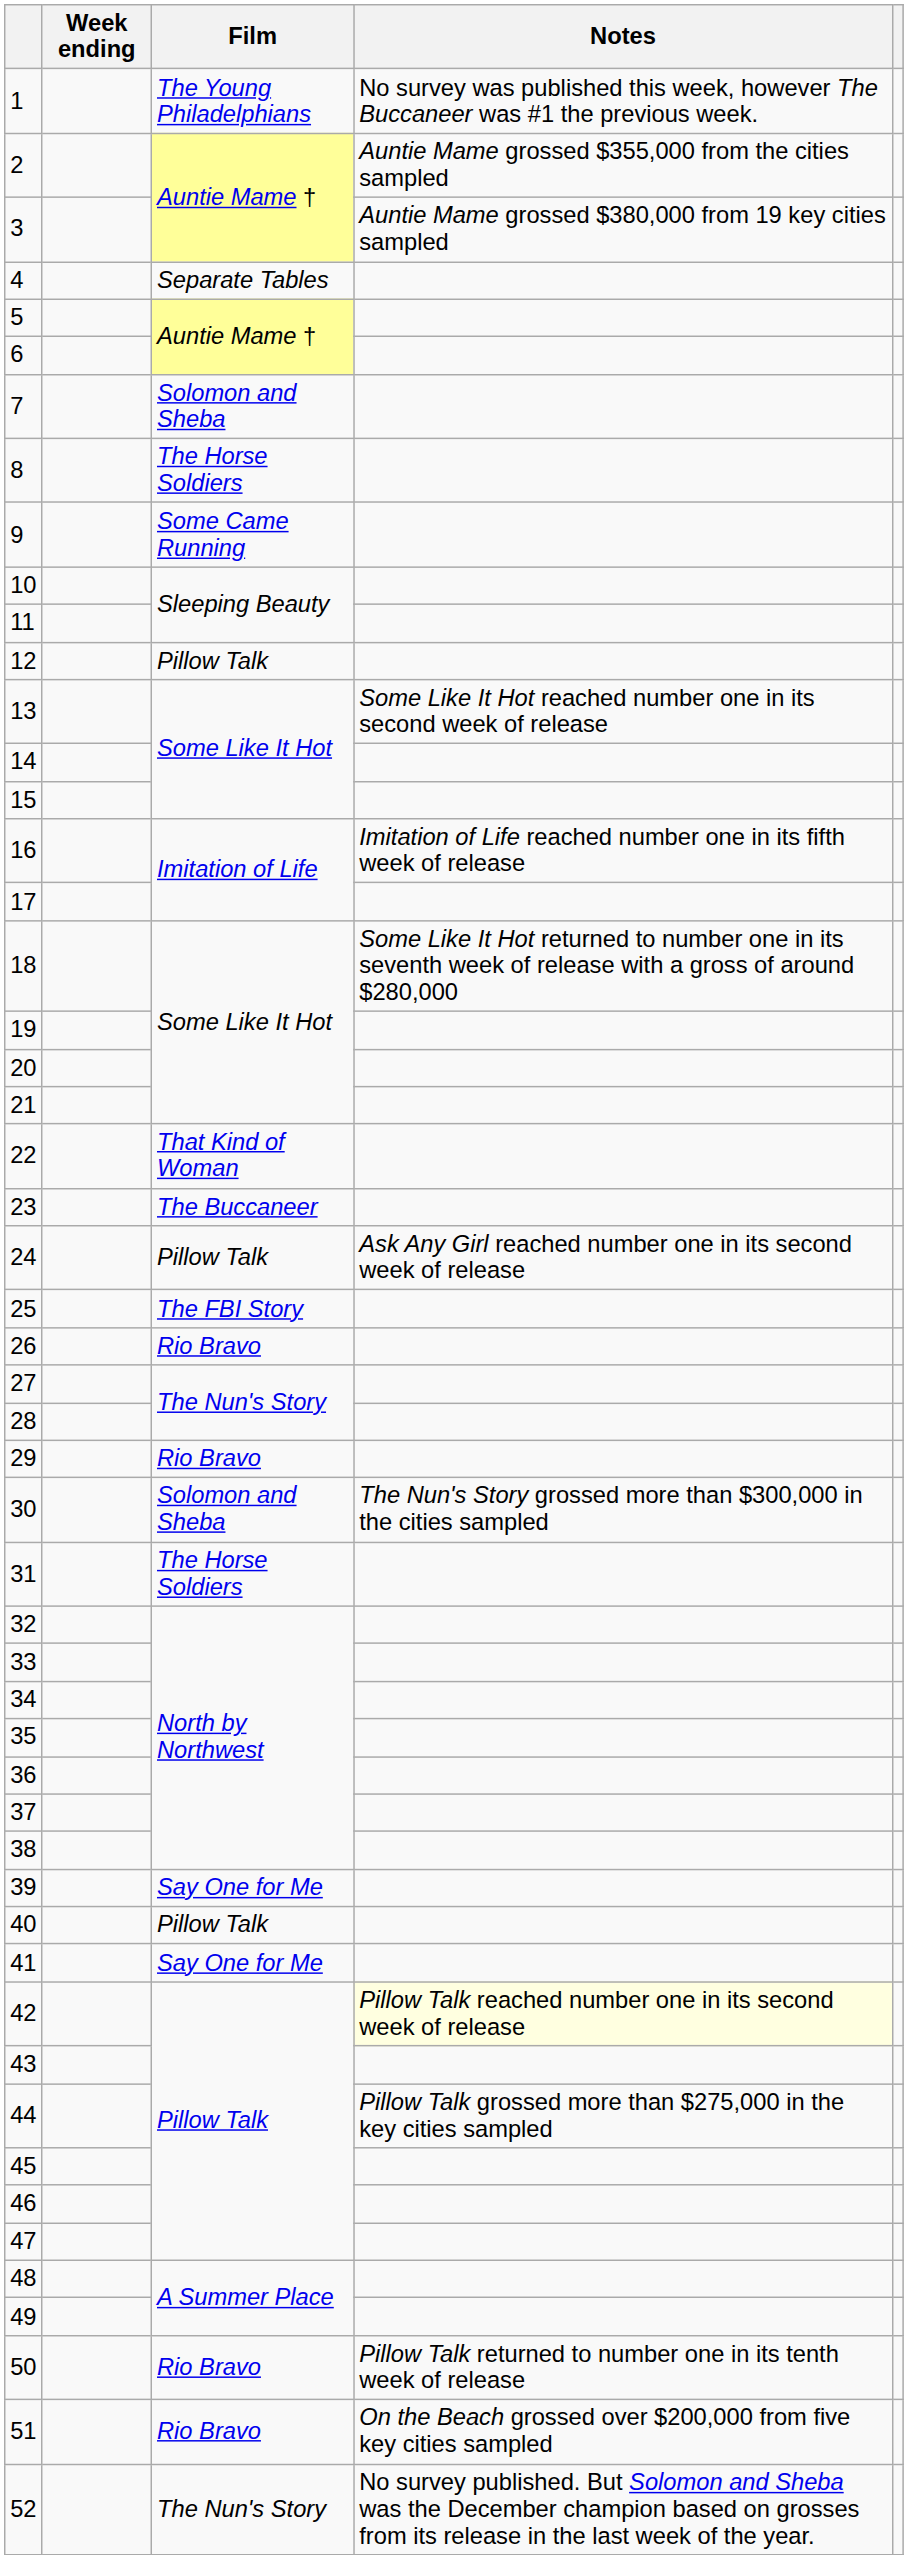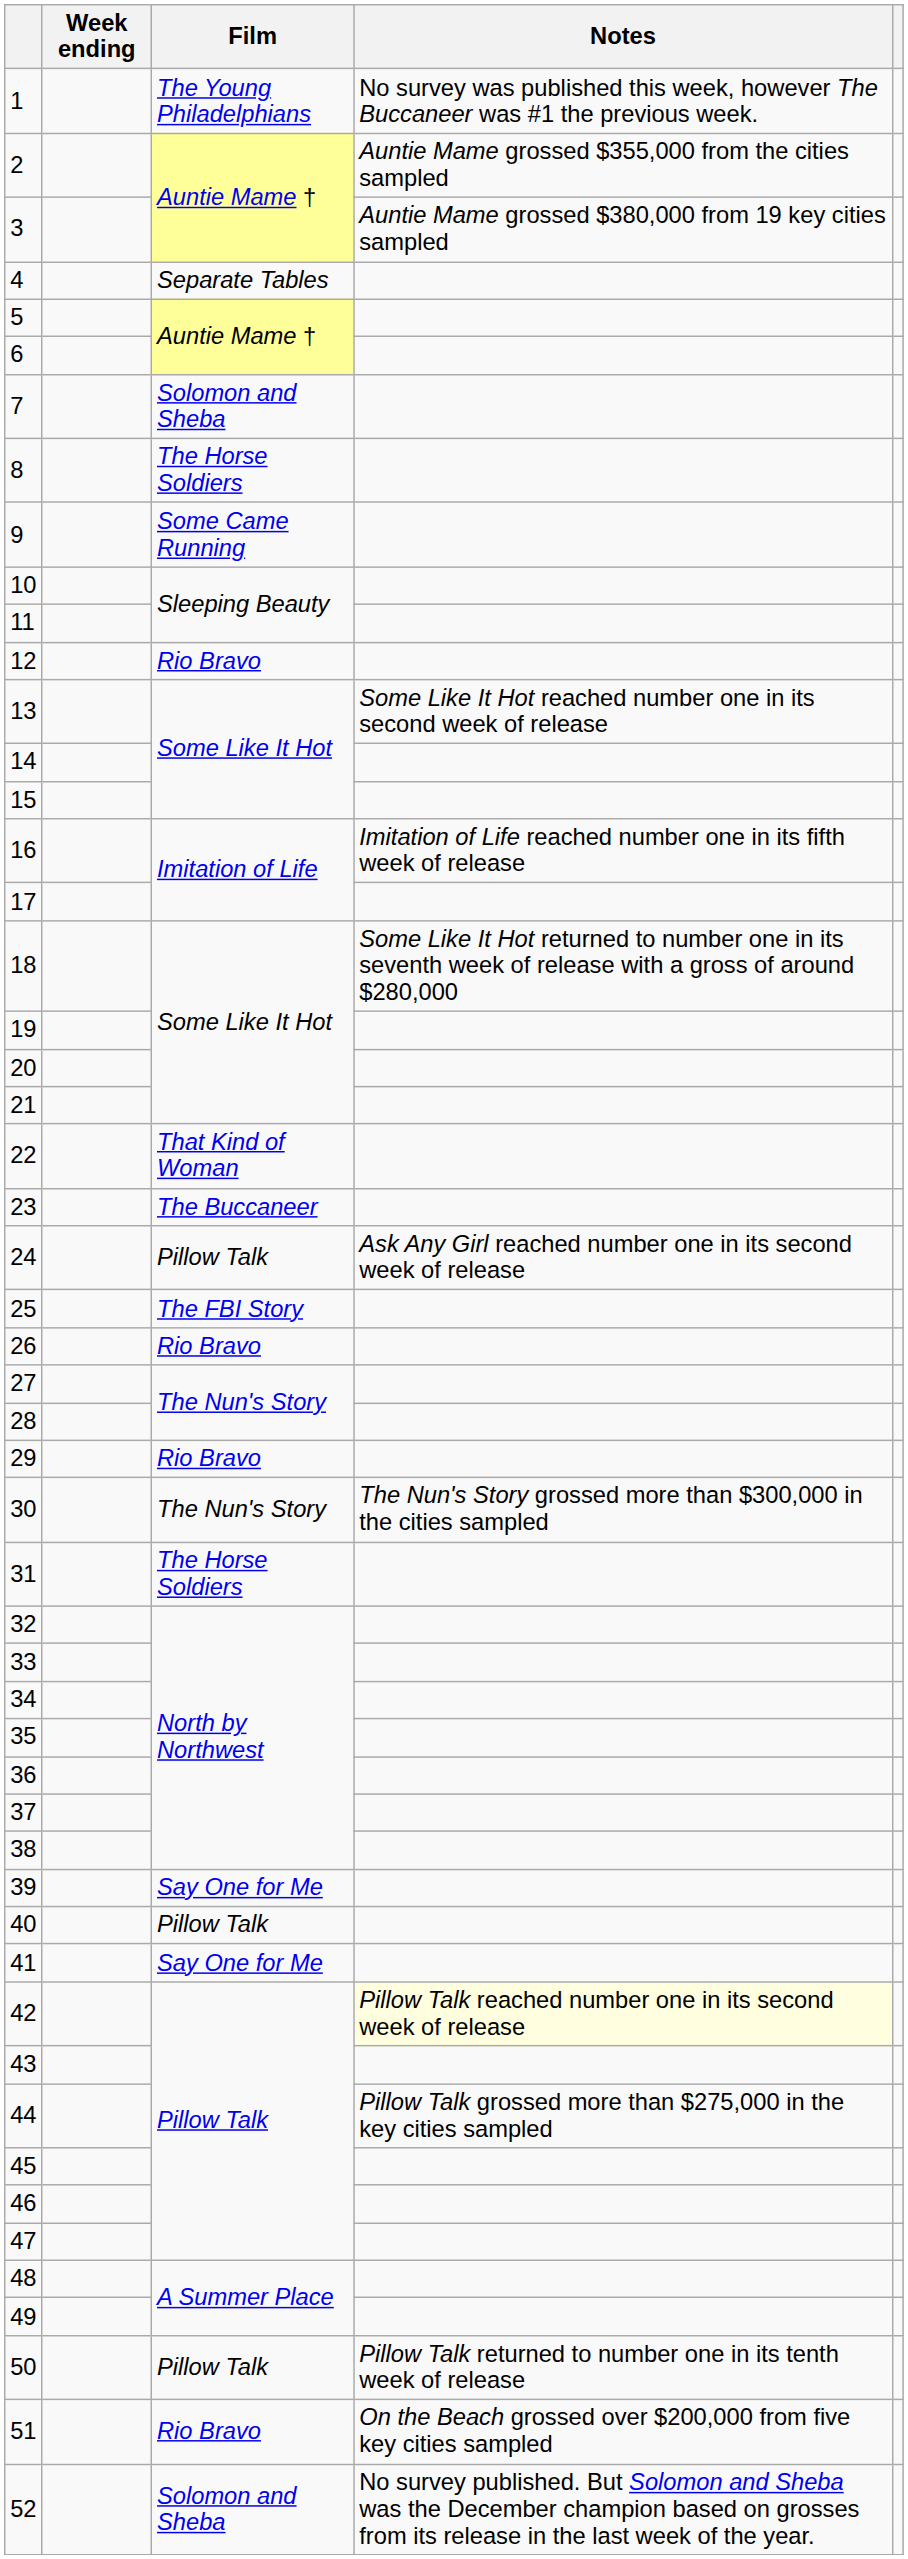12 | Film: Pillow Talk -> Rio Bravo
30 | Film: Solomon and Sheba -> The Nun's Story
50 | Film: Rio Bravo -> Pillow Talk
52 | Film: The Nun's Story -> Solomon and Sheba
